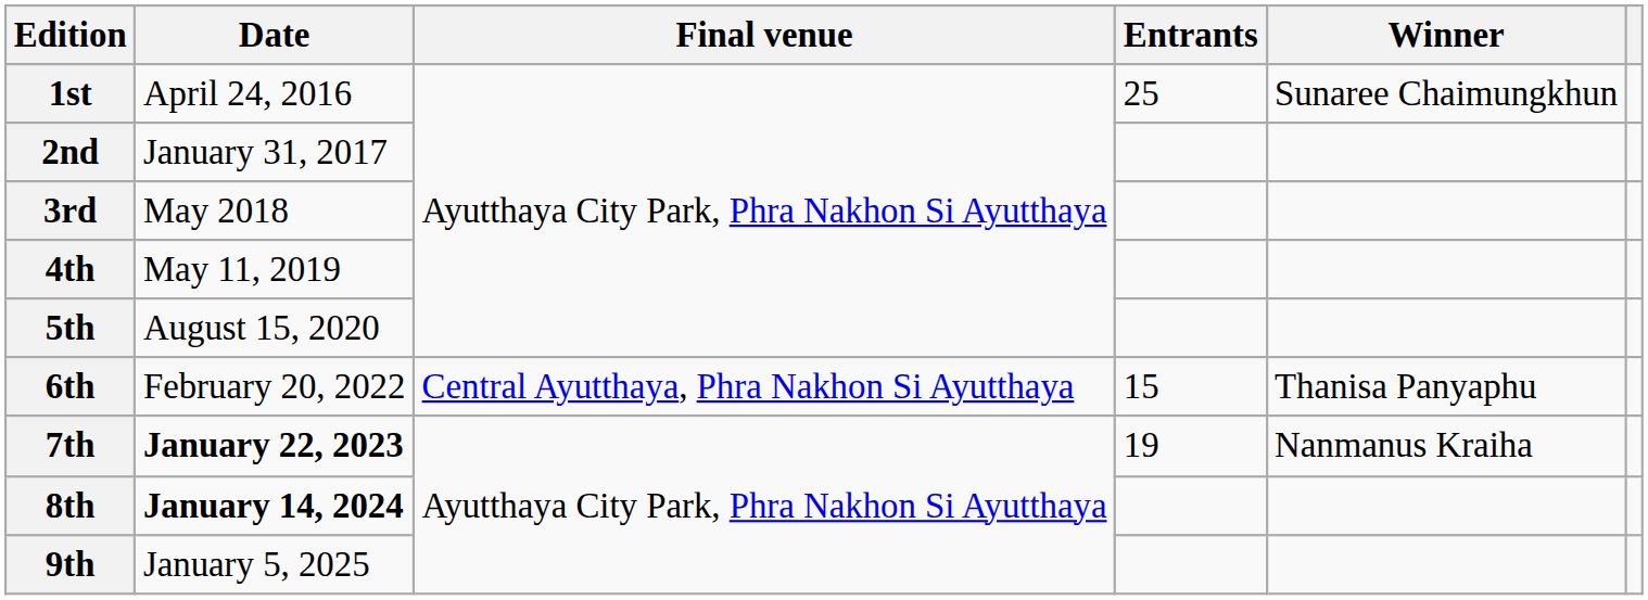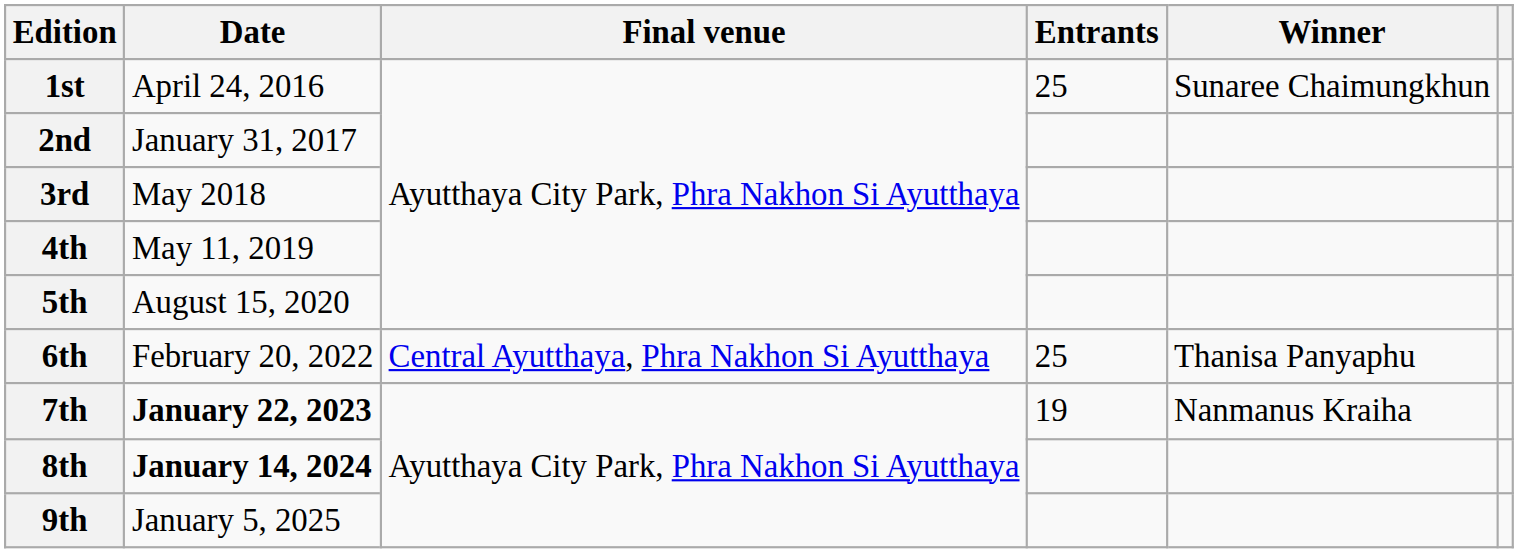6th | Entrants: 15 -> 25
